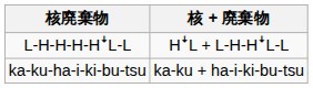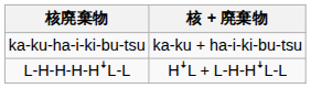rows swapped: ka-ku-ha-i-ki-bu-tsu <-> L-H-H-H-HꜜL-L
